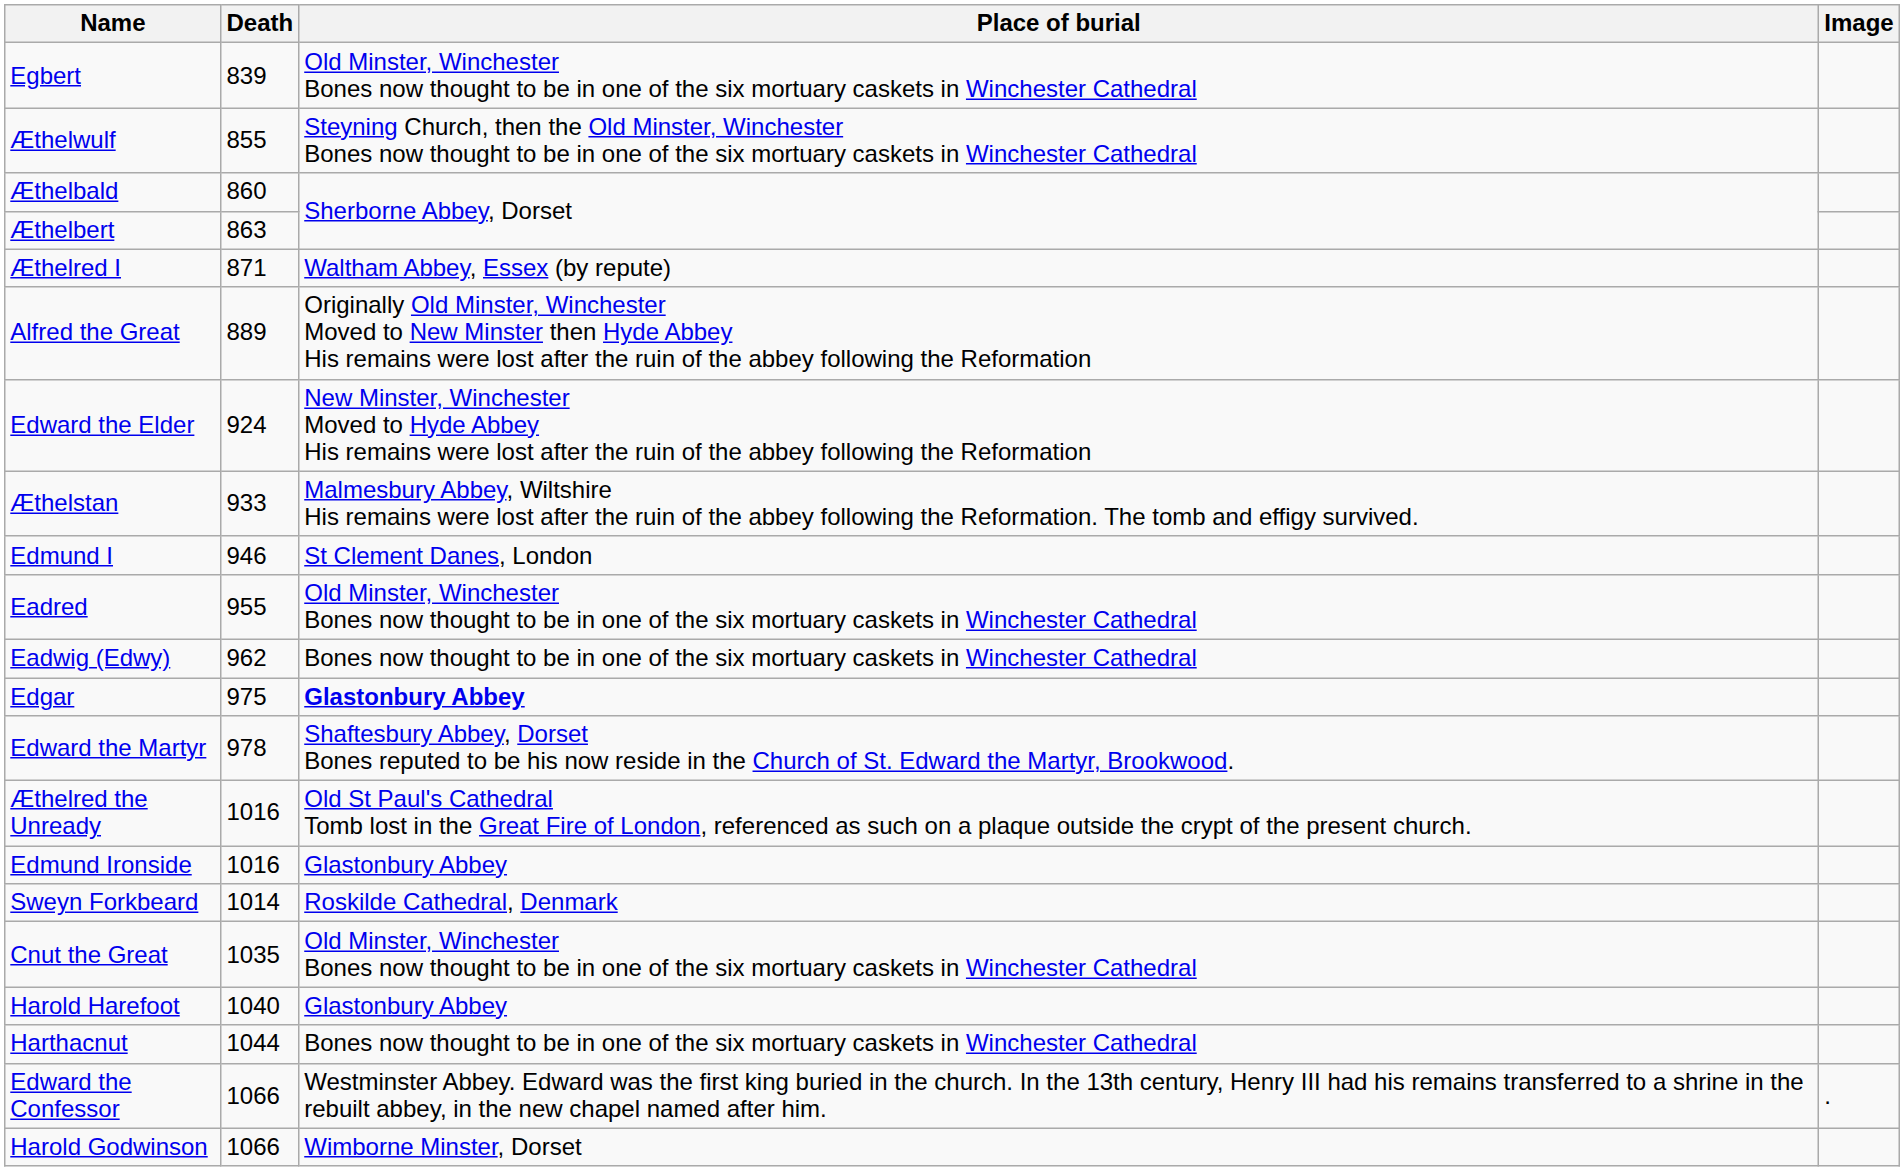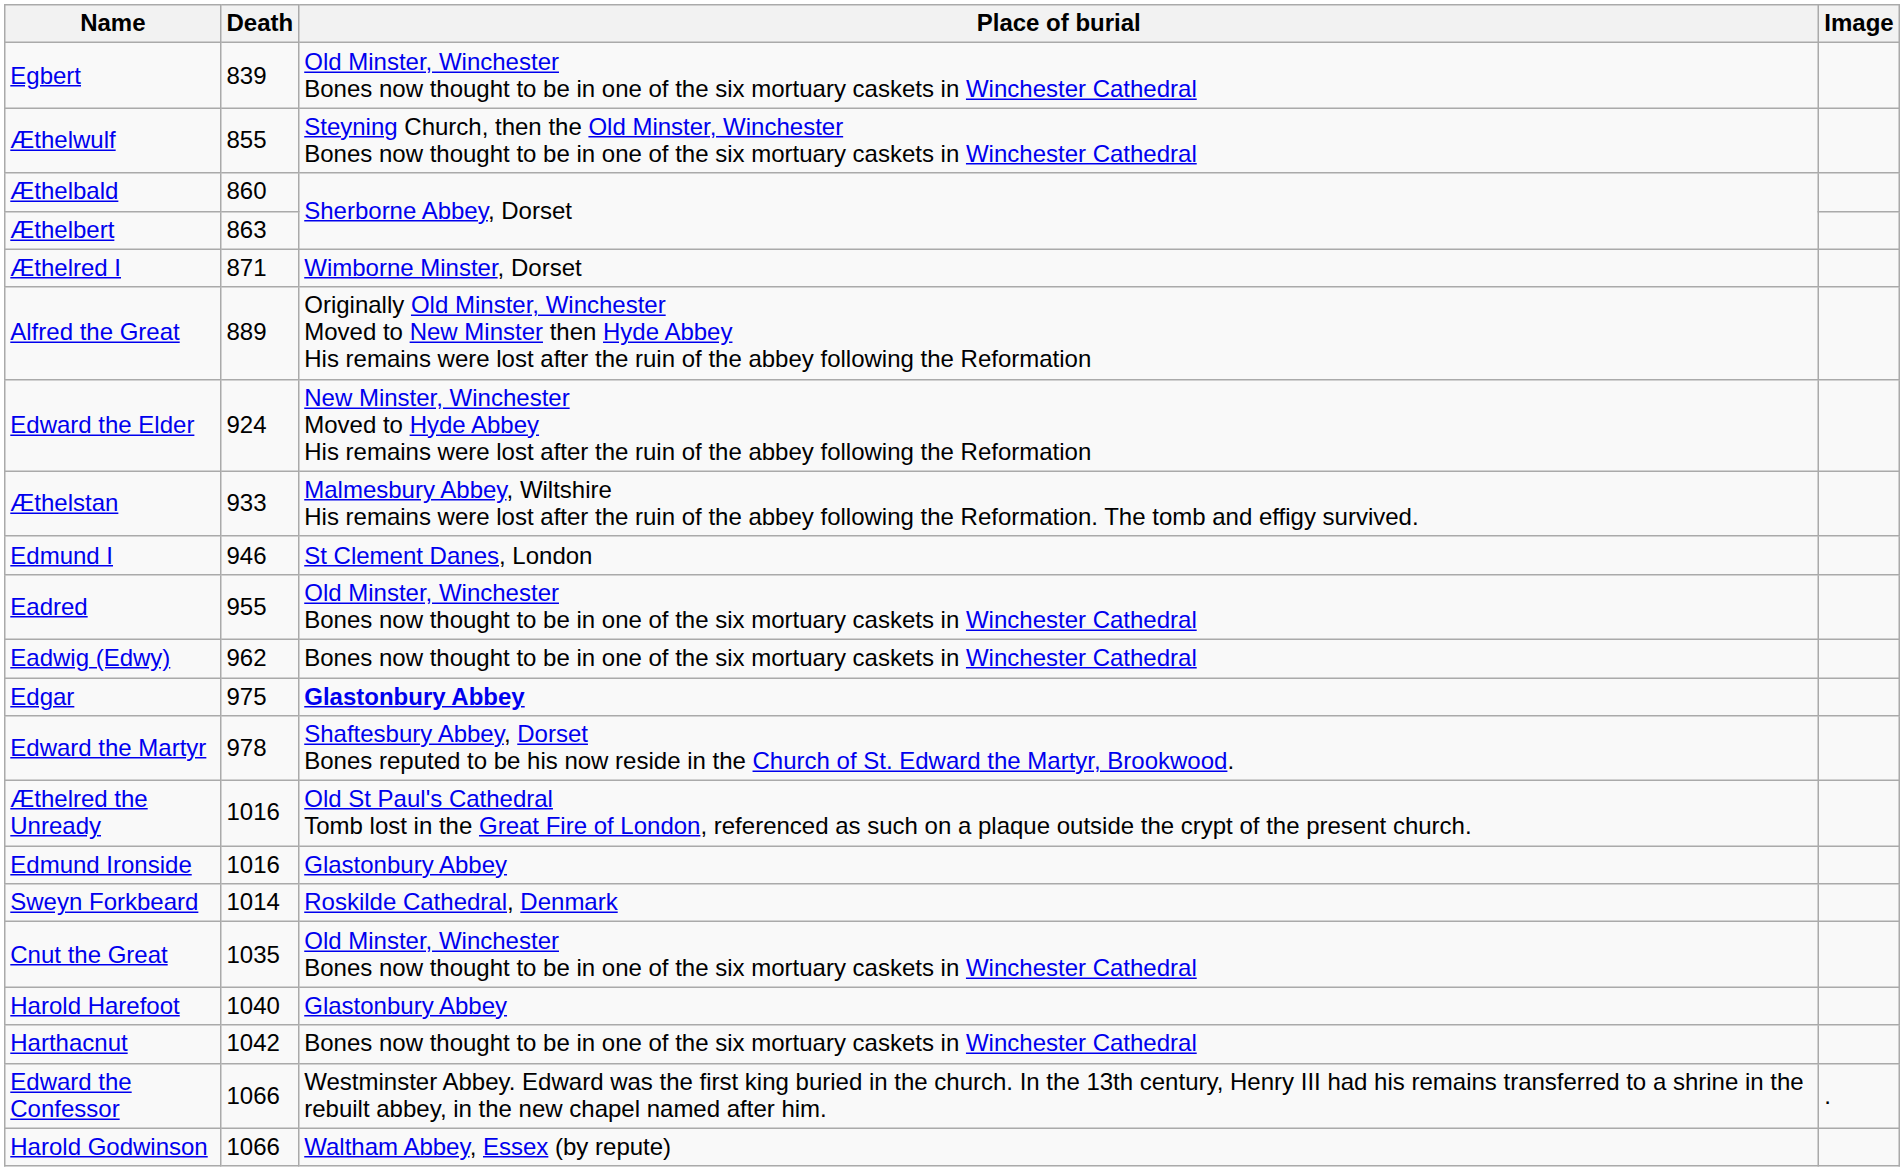Æthelred I | Place of burial: Waltham Abbey, Essex (by repute) -> Wimborne Minster, Dorset
Harthacnut | Death: 1044 -> 1042
Harold Godwinson | Place of burial: Wimborne Minster, Dorset -> Waltham Abbey, Essex (by repute)
